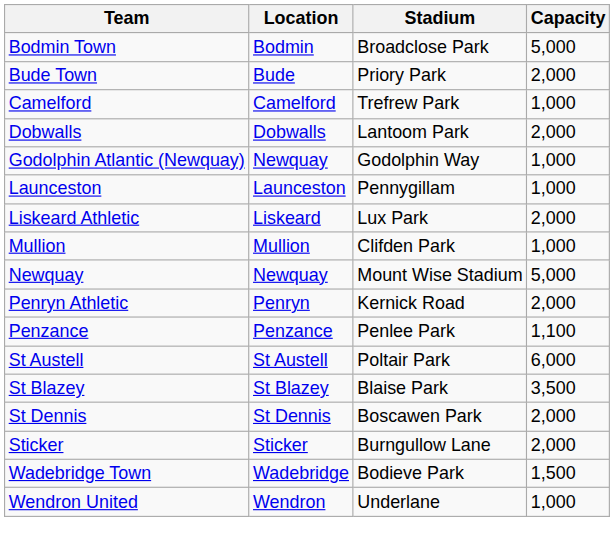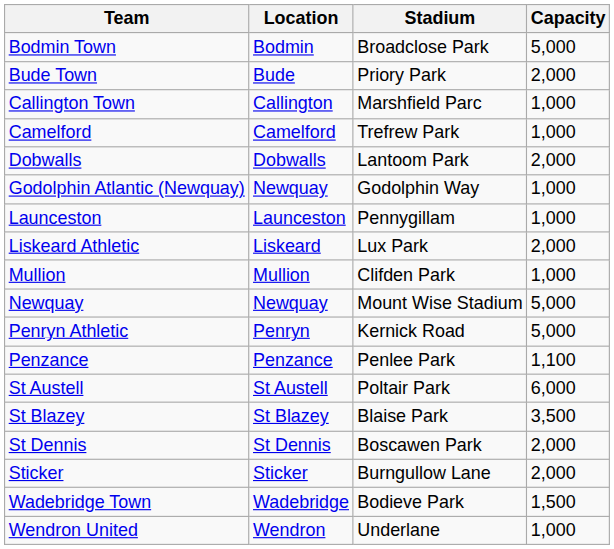+ row: Callington Town | Callington | Marshfield Parc | 1,000
Penryn Athletic | Capacity: 2,000 -> 5,000
